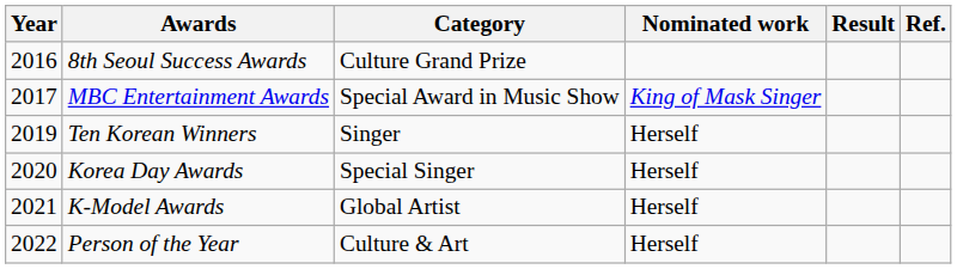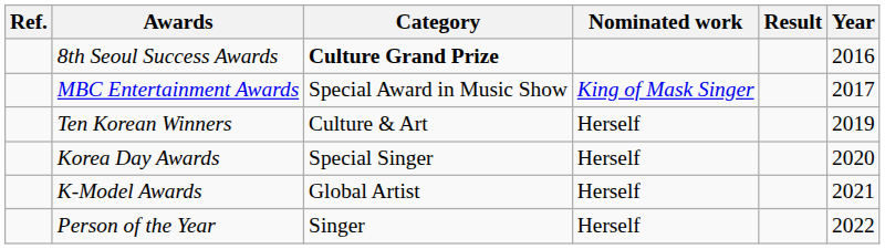columns swapped: Year <-> Ref.
8th Seoul Success Awards | Category: normal -> bold
Ten Korean Winners | Category: Singer -> Culture & Art
Person of the Year | Category: Culture & Art -> Singer
